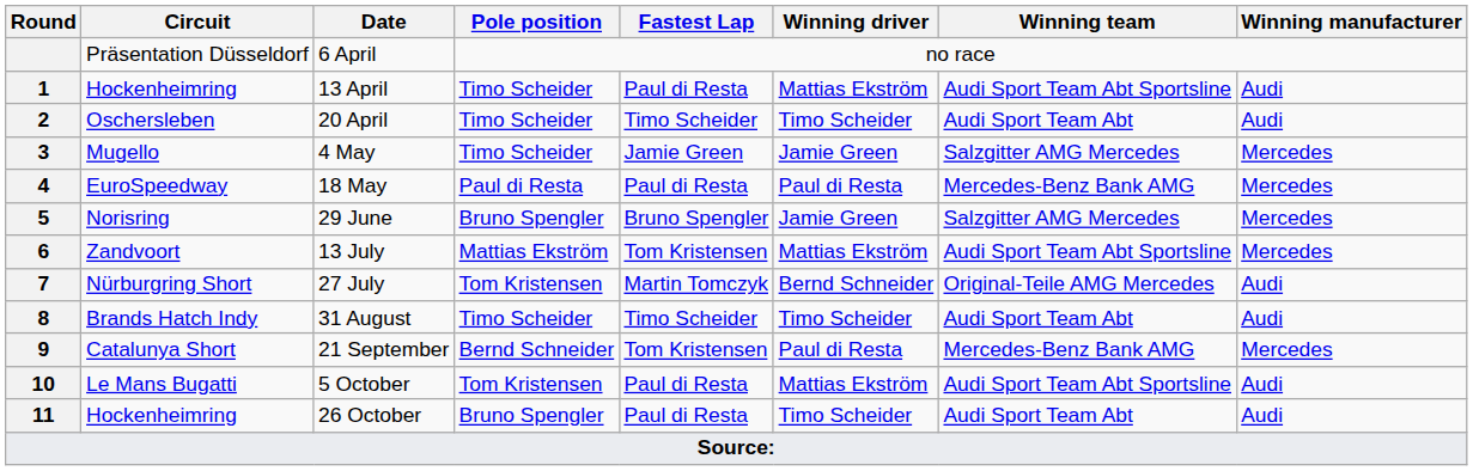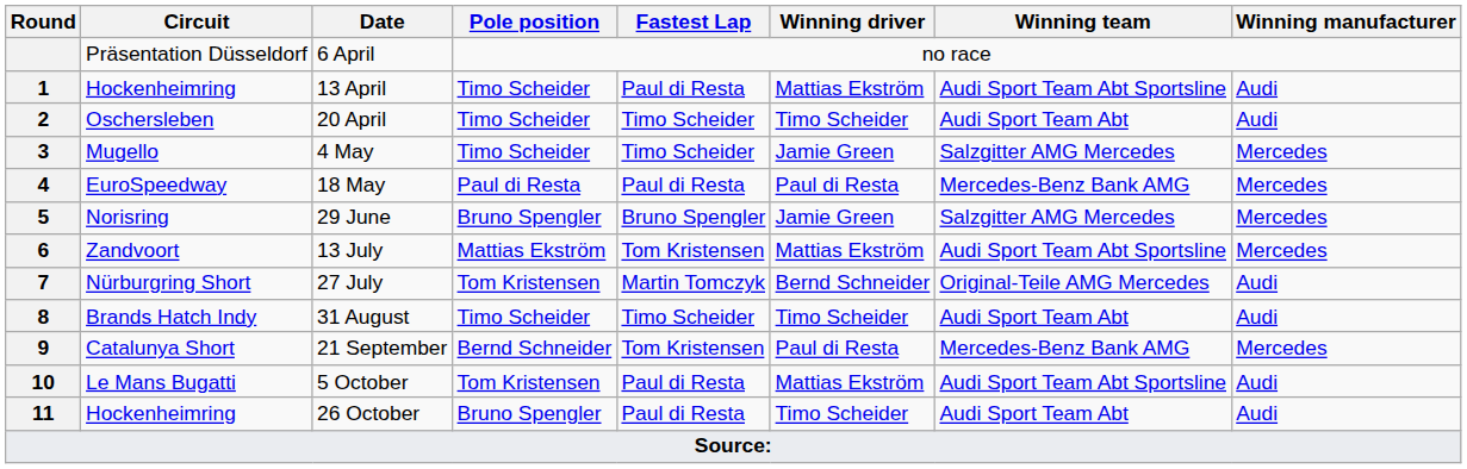4 May | Fastest Lap: Jamie Green -> Timo Scheider
